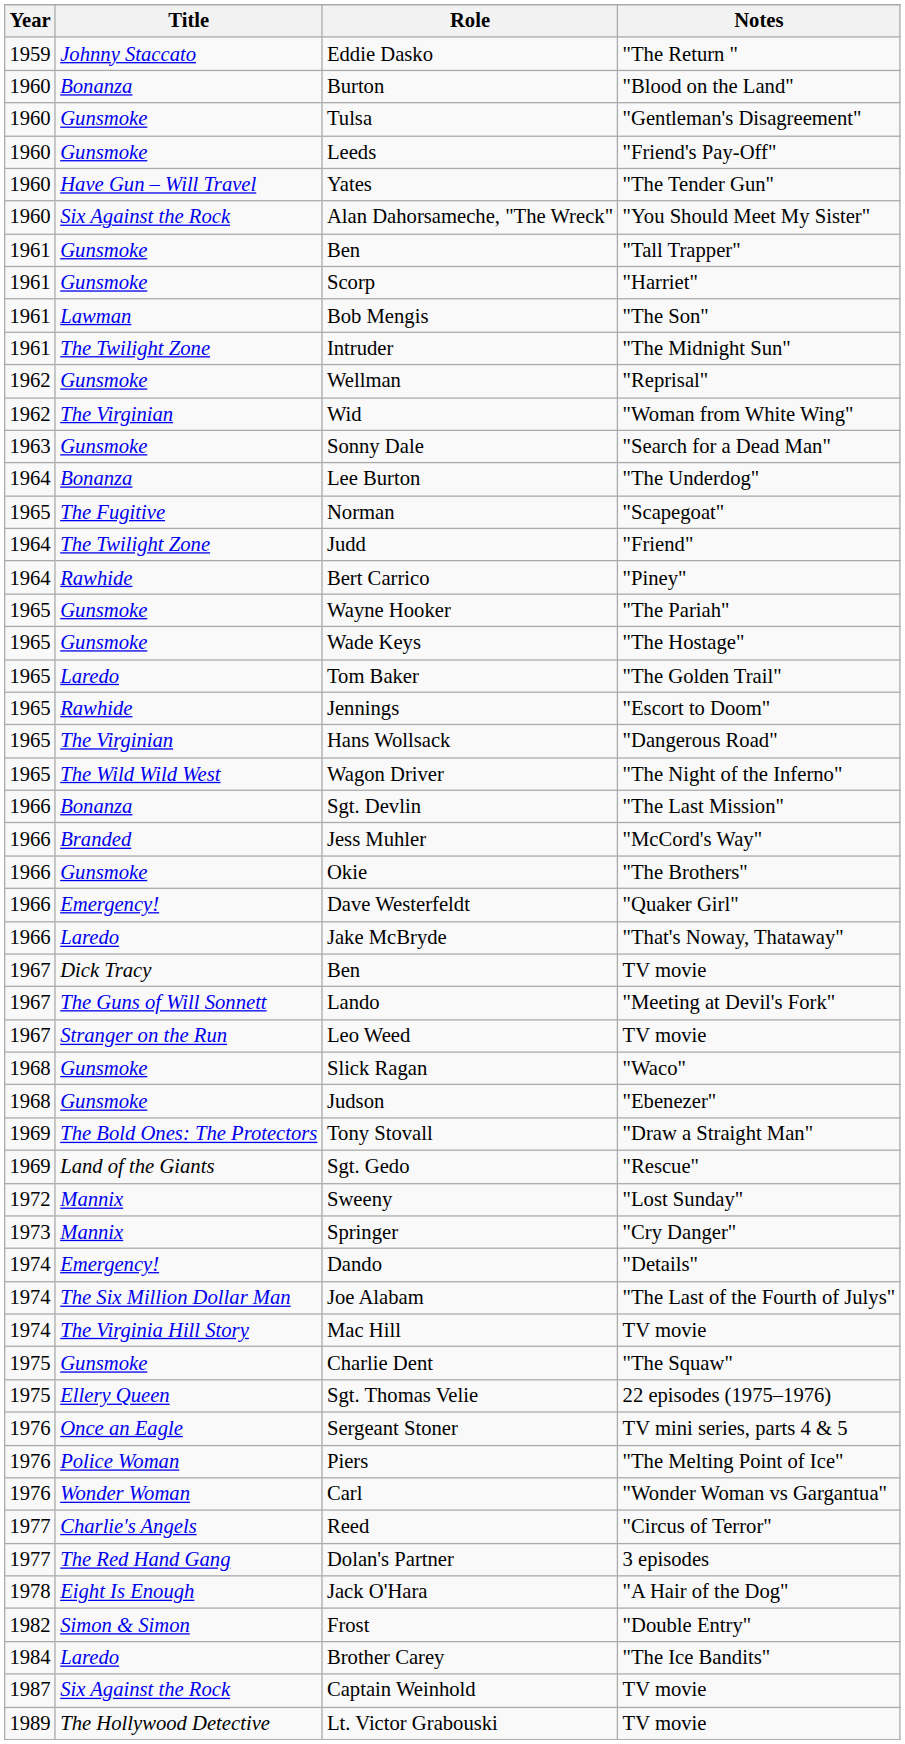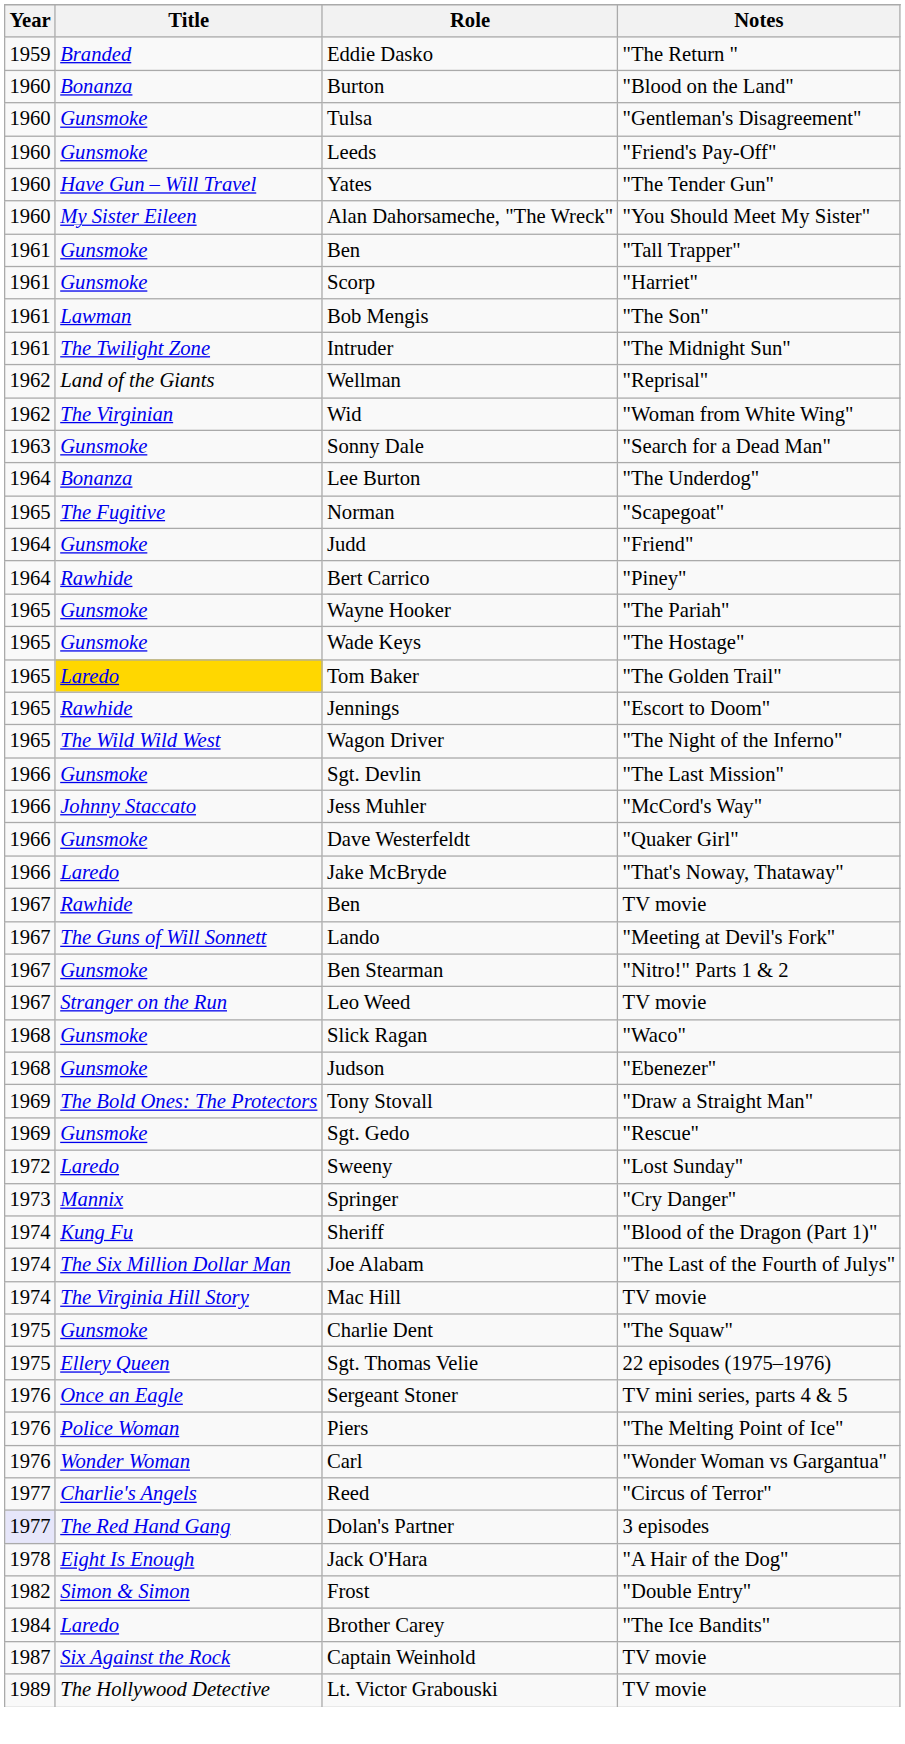Eddie Dasko | Title: Johnny Staccato -> Branded
Alan Dahorsameche, "The Wreck" | Title: Six Against the Rock -> My Sister Eileen
Wellman | Title: Gunsmoke -> Land of the Giants
Judd | Title: The Twilight Zone -> Gunsmoke
Tom Baker | Title: no background -> gold background
- row: 1965 | The Virginian | Hans Wollsack | "Dangerous Road"
Sgt. Devlin | Title: Bonanza -> Gunsmoke
Jess Muhler | Title: Branded -> Johnny Staccato
- row: 1966 | Gunsmoke | Okie | "The Brothers"
Dave Westerfeldt | Title: Emergency! -> Gunsmoke
Ben / TV movie | Title: Dick Tracy -> Rawhide
+ row: 1967 | Gunsmoke | Ben Stearman | "Nitro!" Parts 1 & 2
Sgt. Gedo | Title: Land of the Giants -> Gunsmoke
Sweeny | Title: Mannix -> Laredo
- row: 1974 | Emergency! | Dando | "Details"
+ row: 1974 | Kung Fu | Sheriff | "Blood of the Dragon (Part 1)"
Dolan's Partner | Year: no background -> lavender background
